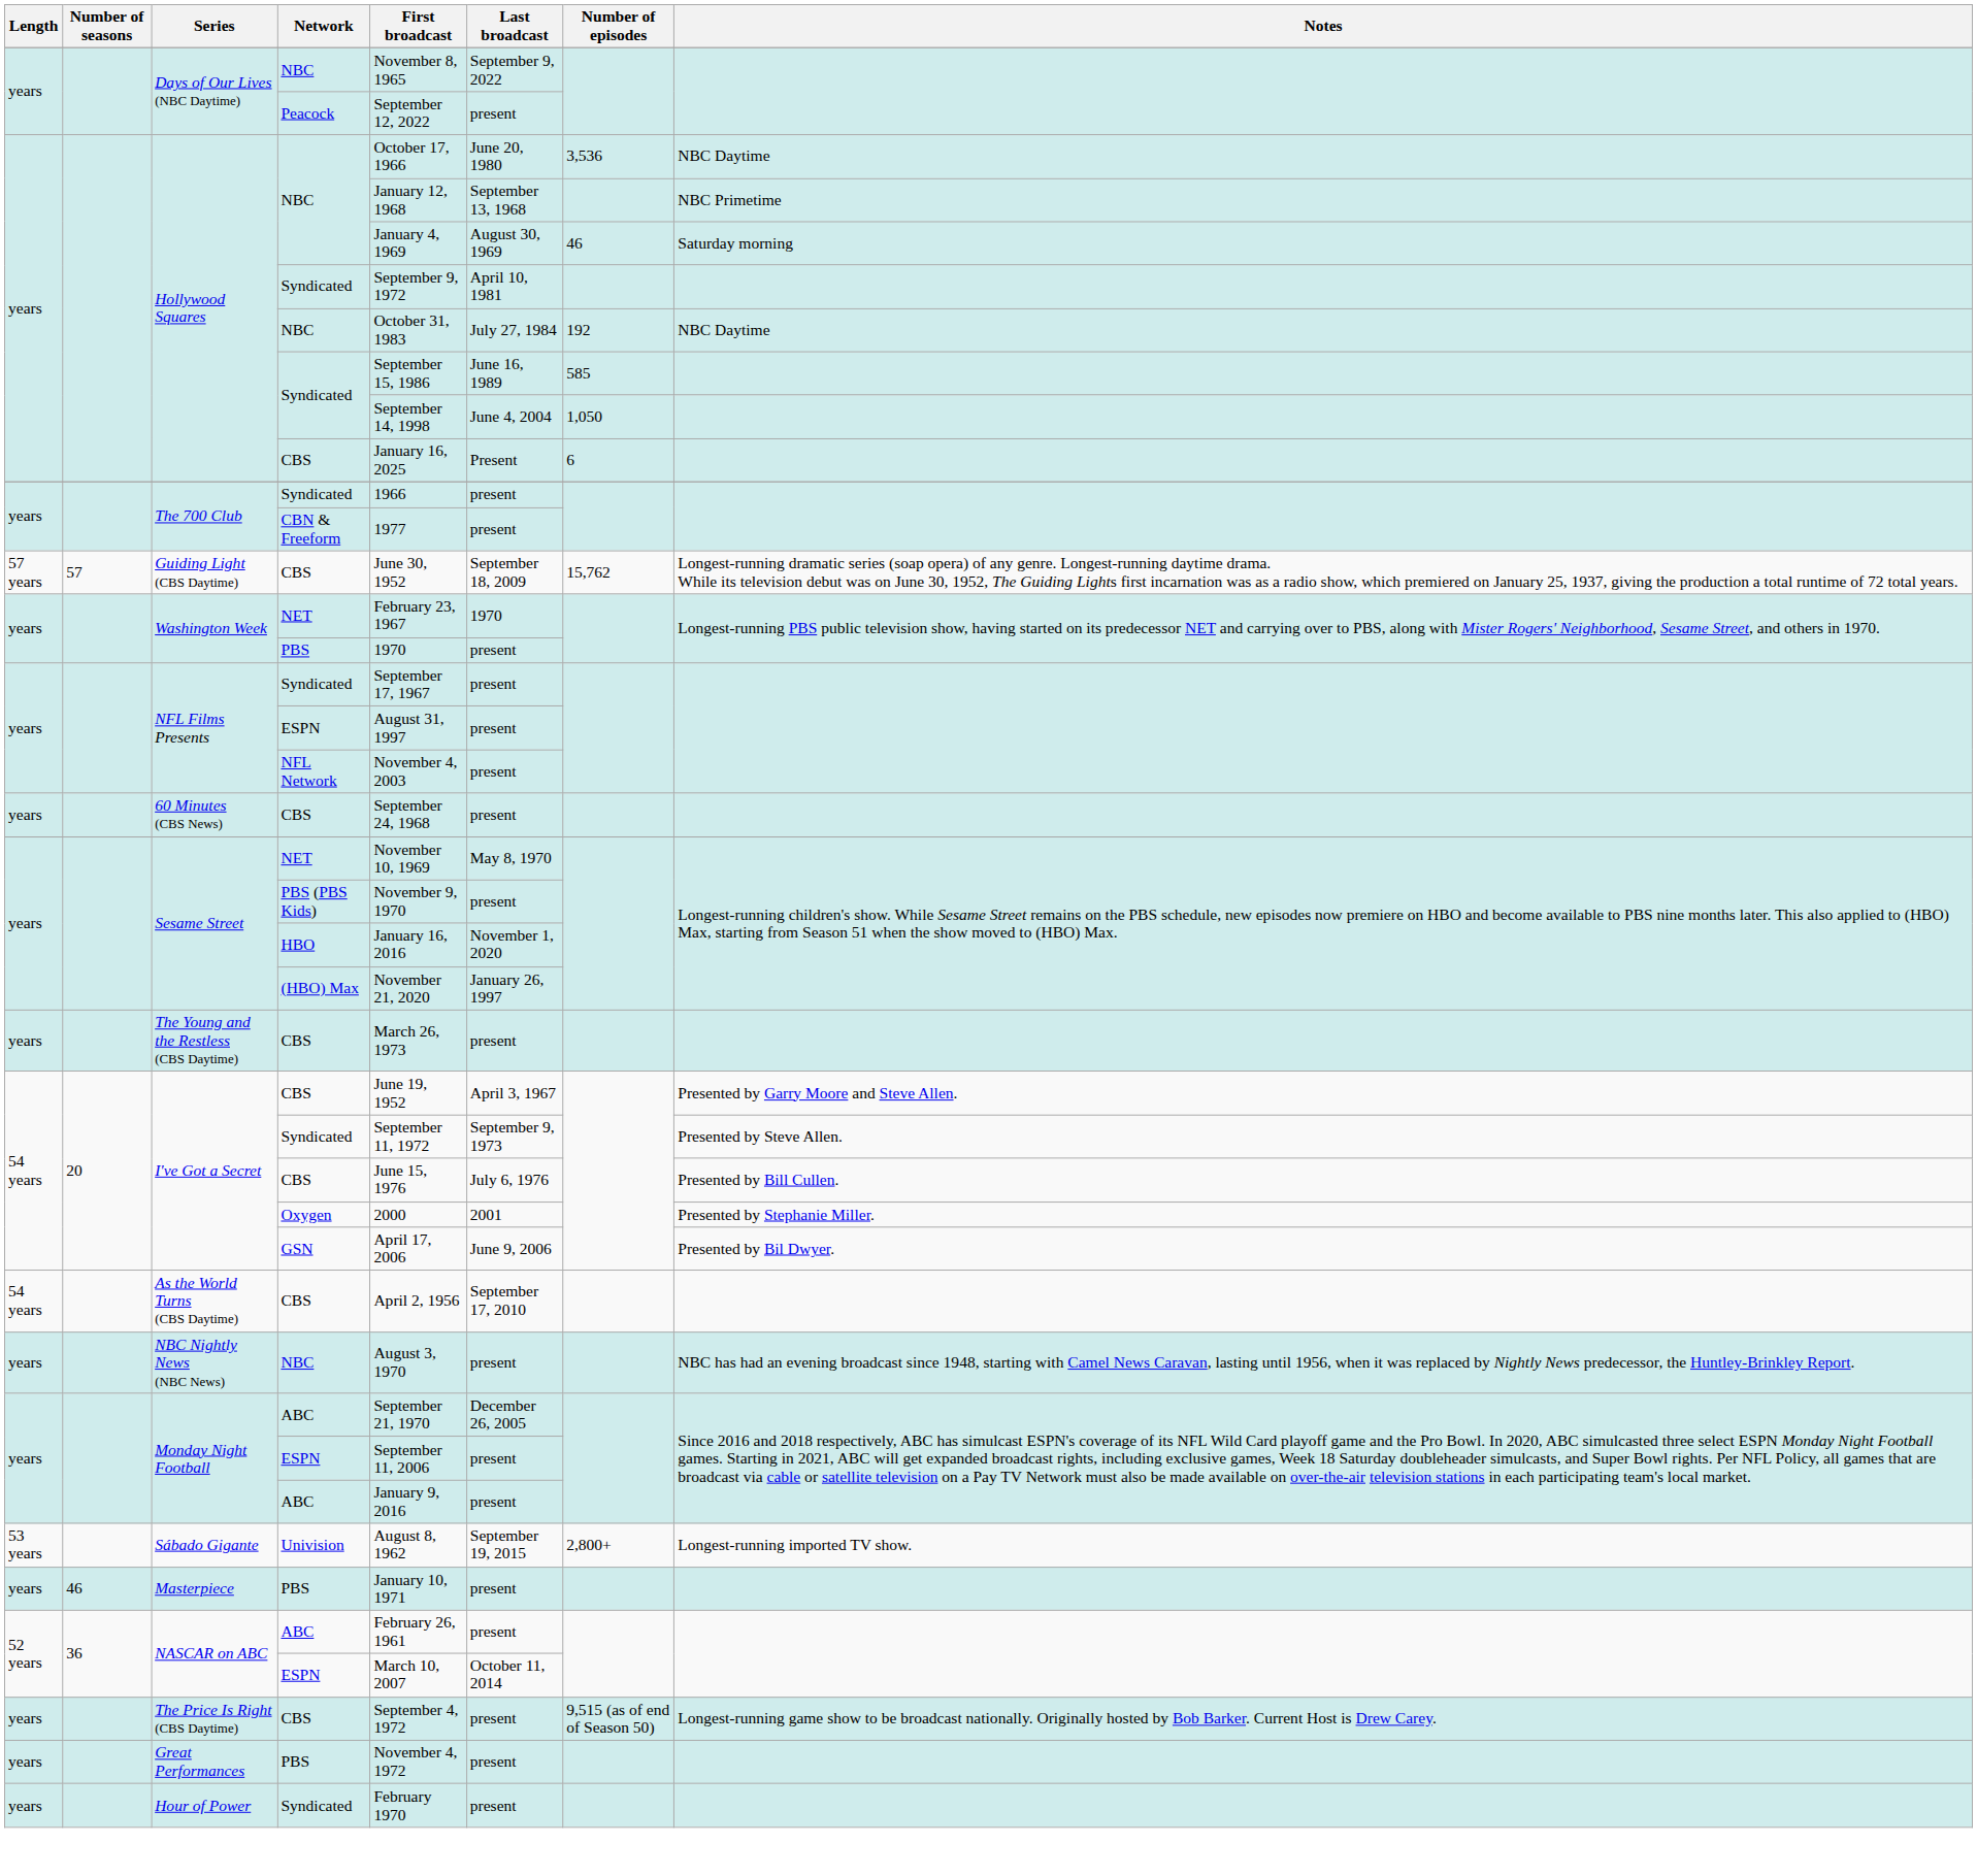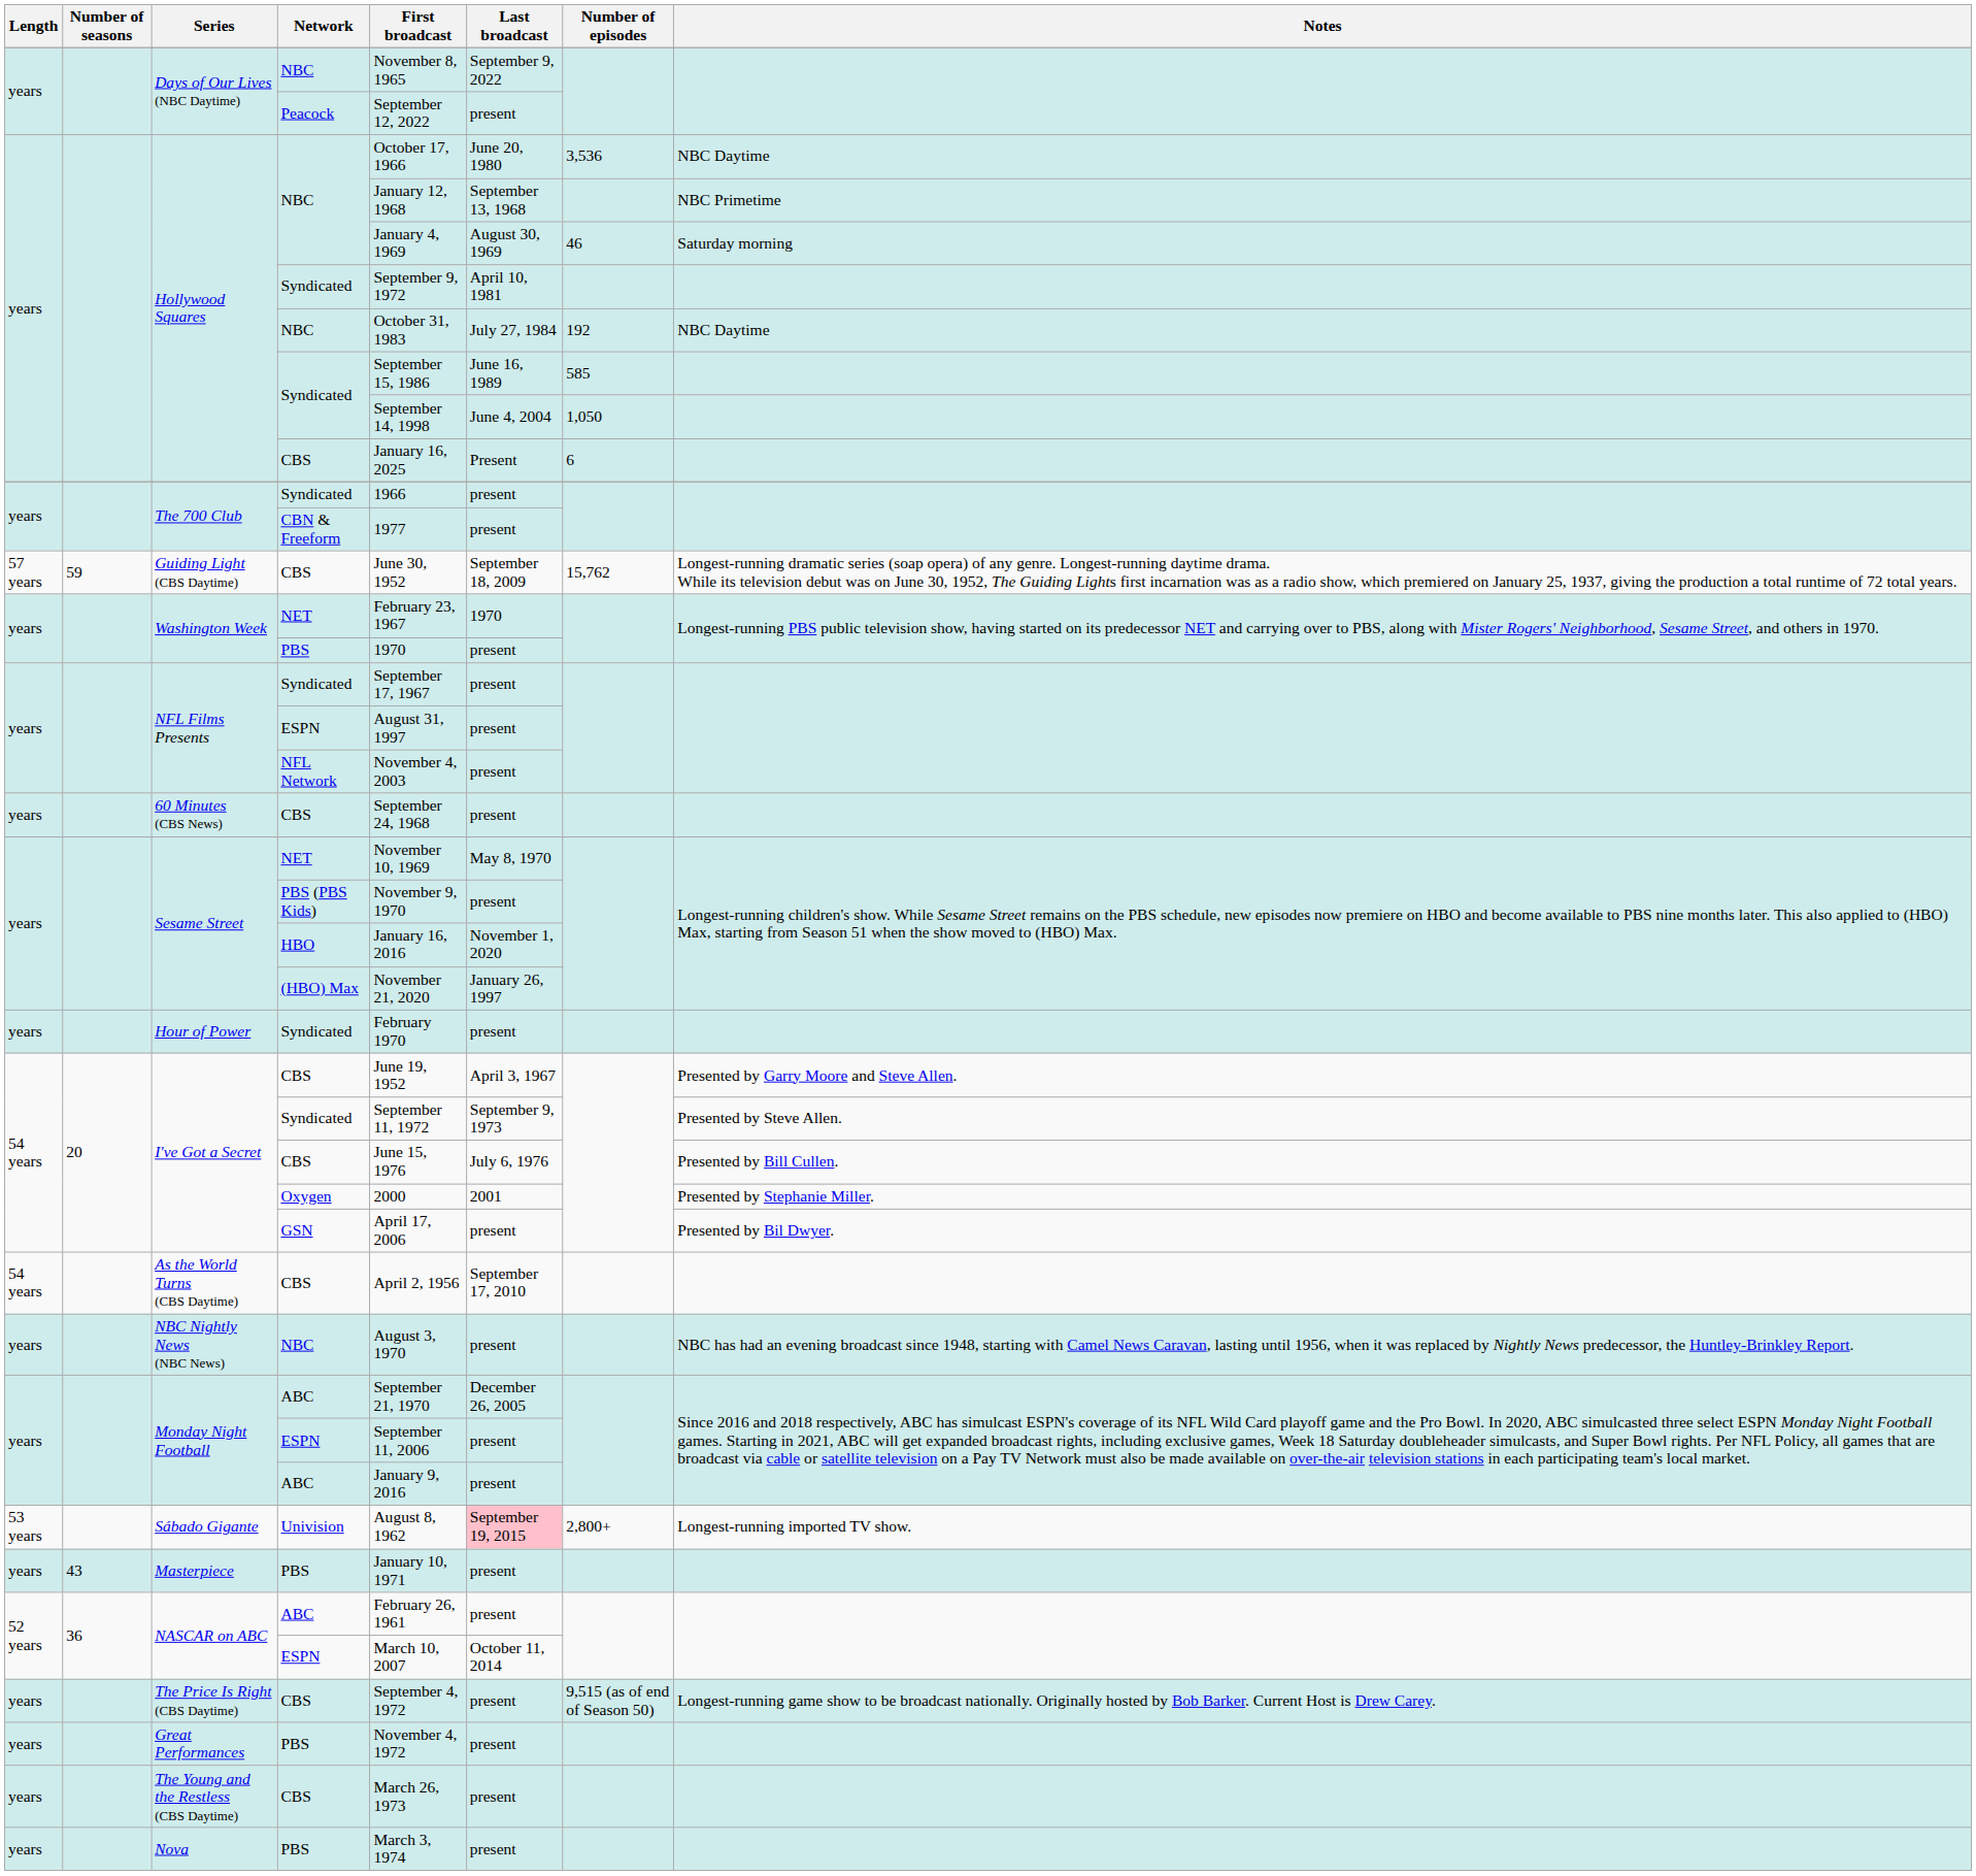Guiding Light (CBS Daytime) | Number of seasons: 57 -> 59
rows swapped: Hour of Power <-> The Young and the Restless (CBS Daytime)
I've Got a Secret / GSN | Last broadcast: June 9, 2006 -> present
Sábado Gigante | Last broadcast: no background -> pink background
Masterpiece | Number of seasons: 46 -> 43
+ row: years | Nova | PBS | March 3, 1974 | present
